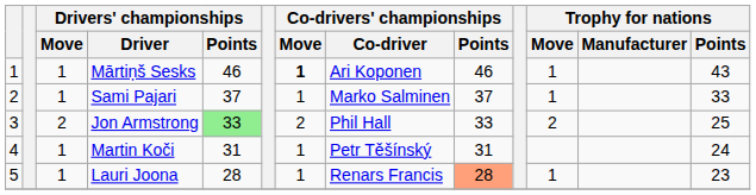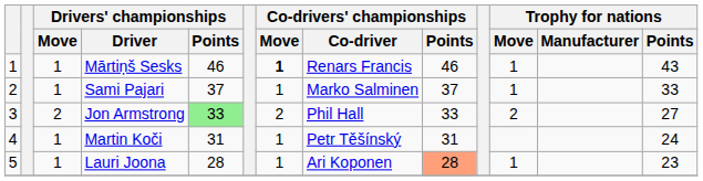Mārtiņš Sesks | Co-drivers' championships / Co-driver: Ari Koponen -> Renars Francis
Jon Armstrong | Trophy for nations / Points: 25 -> 27
Lauri Joona | Co-drivers' championships / Co-driver: Renars Francis -> Ari Koponen
